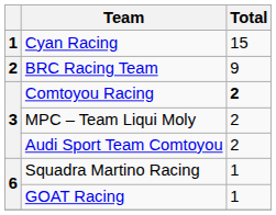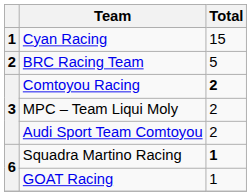BRC Racing Team | Total: 9 -> 5
Squadra Martino Racing | Total: normal -> bold
